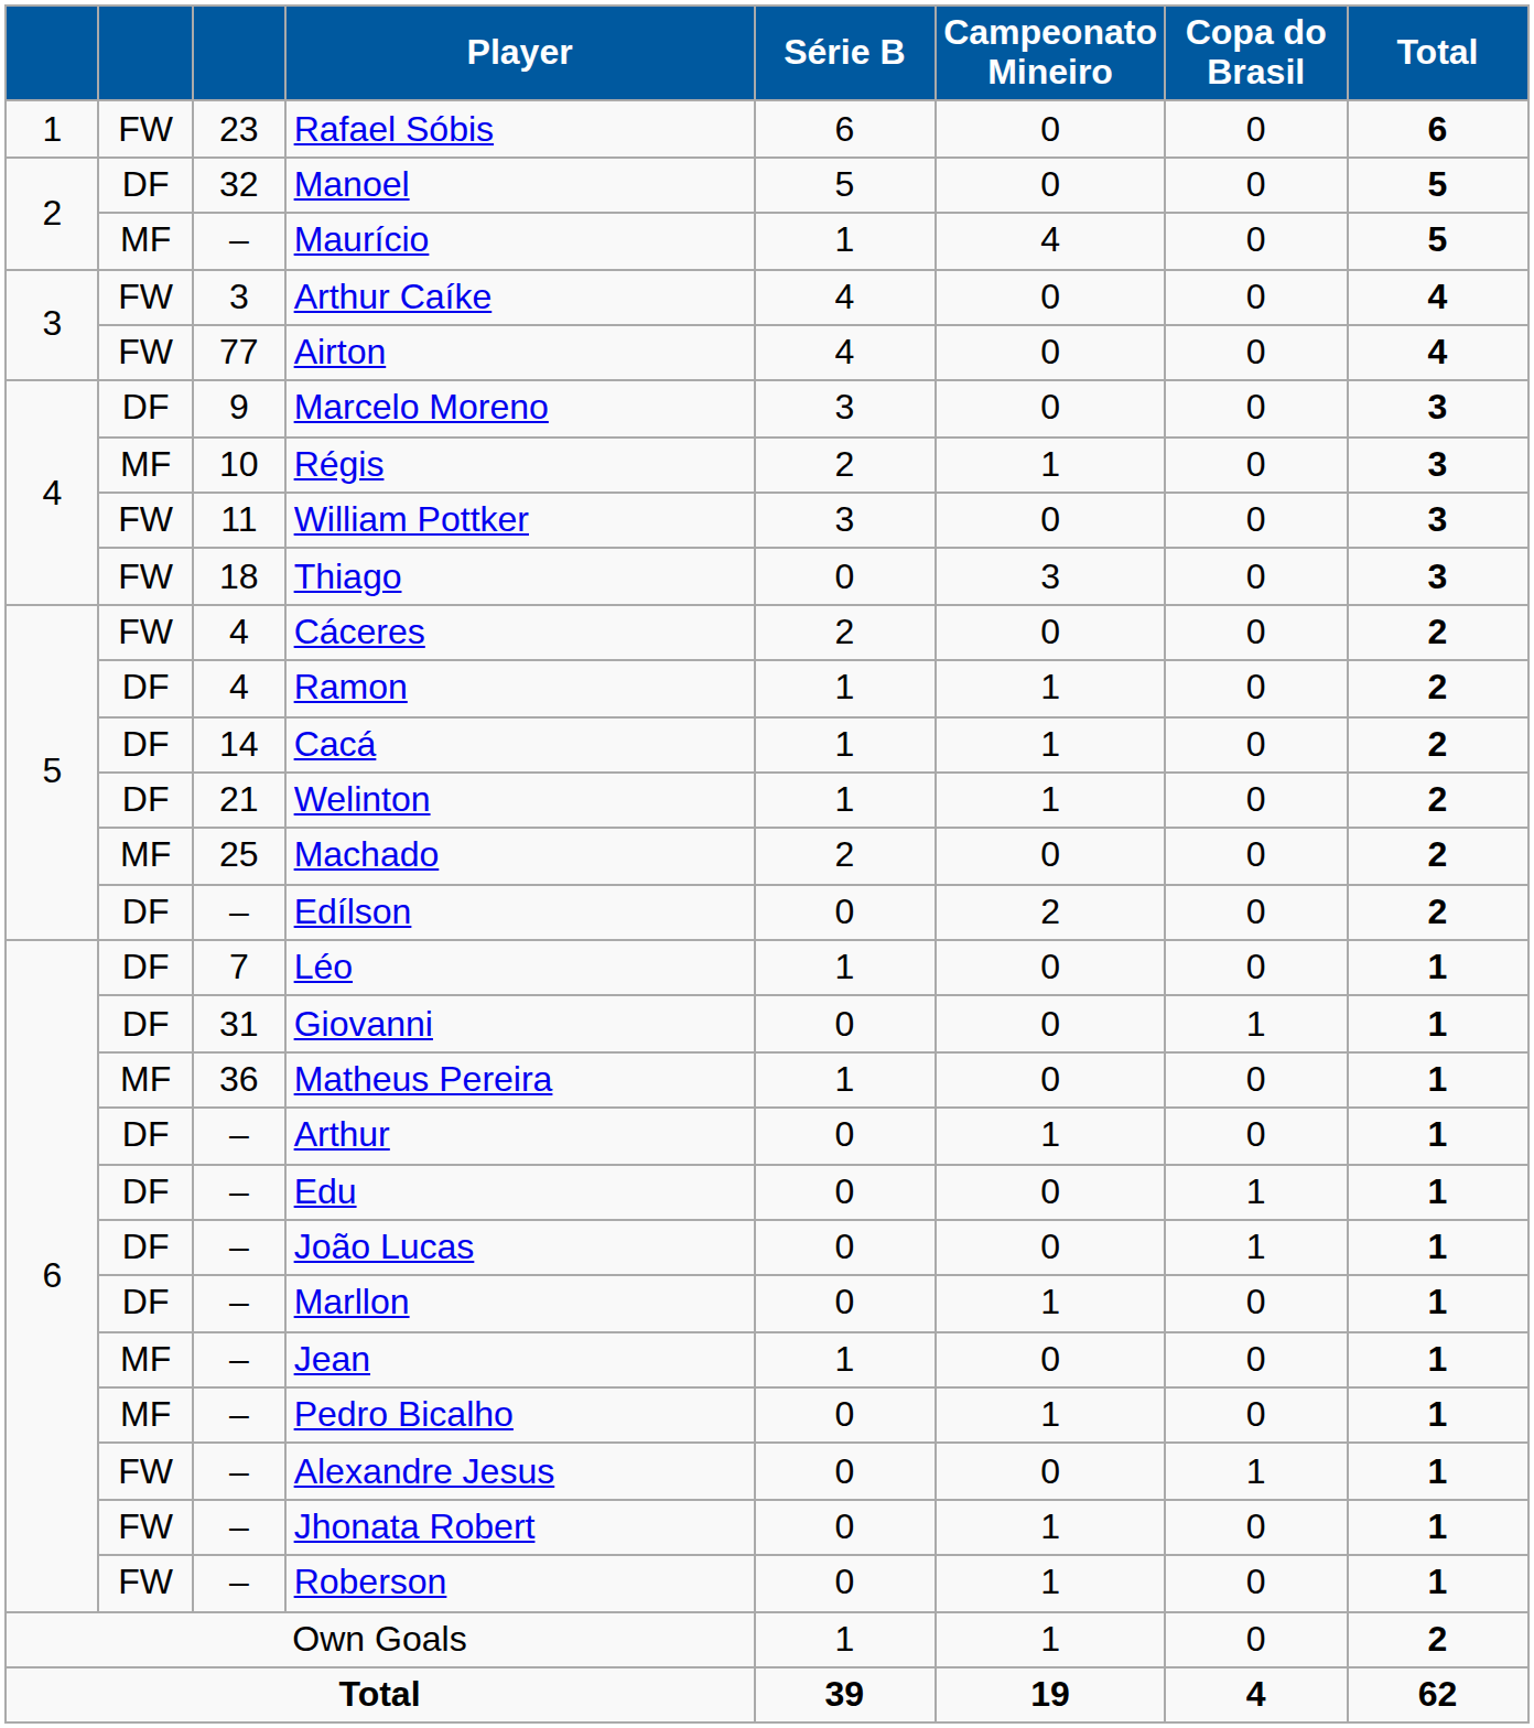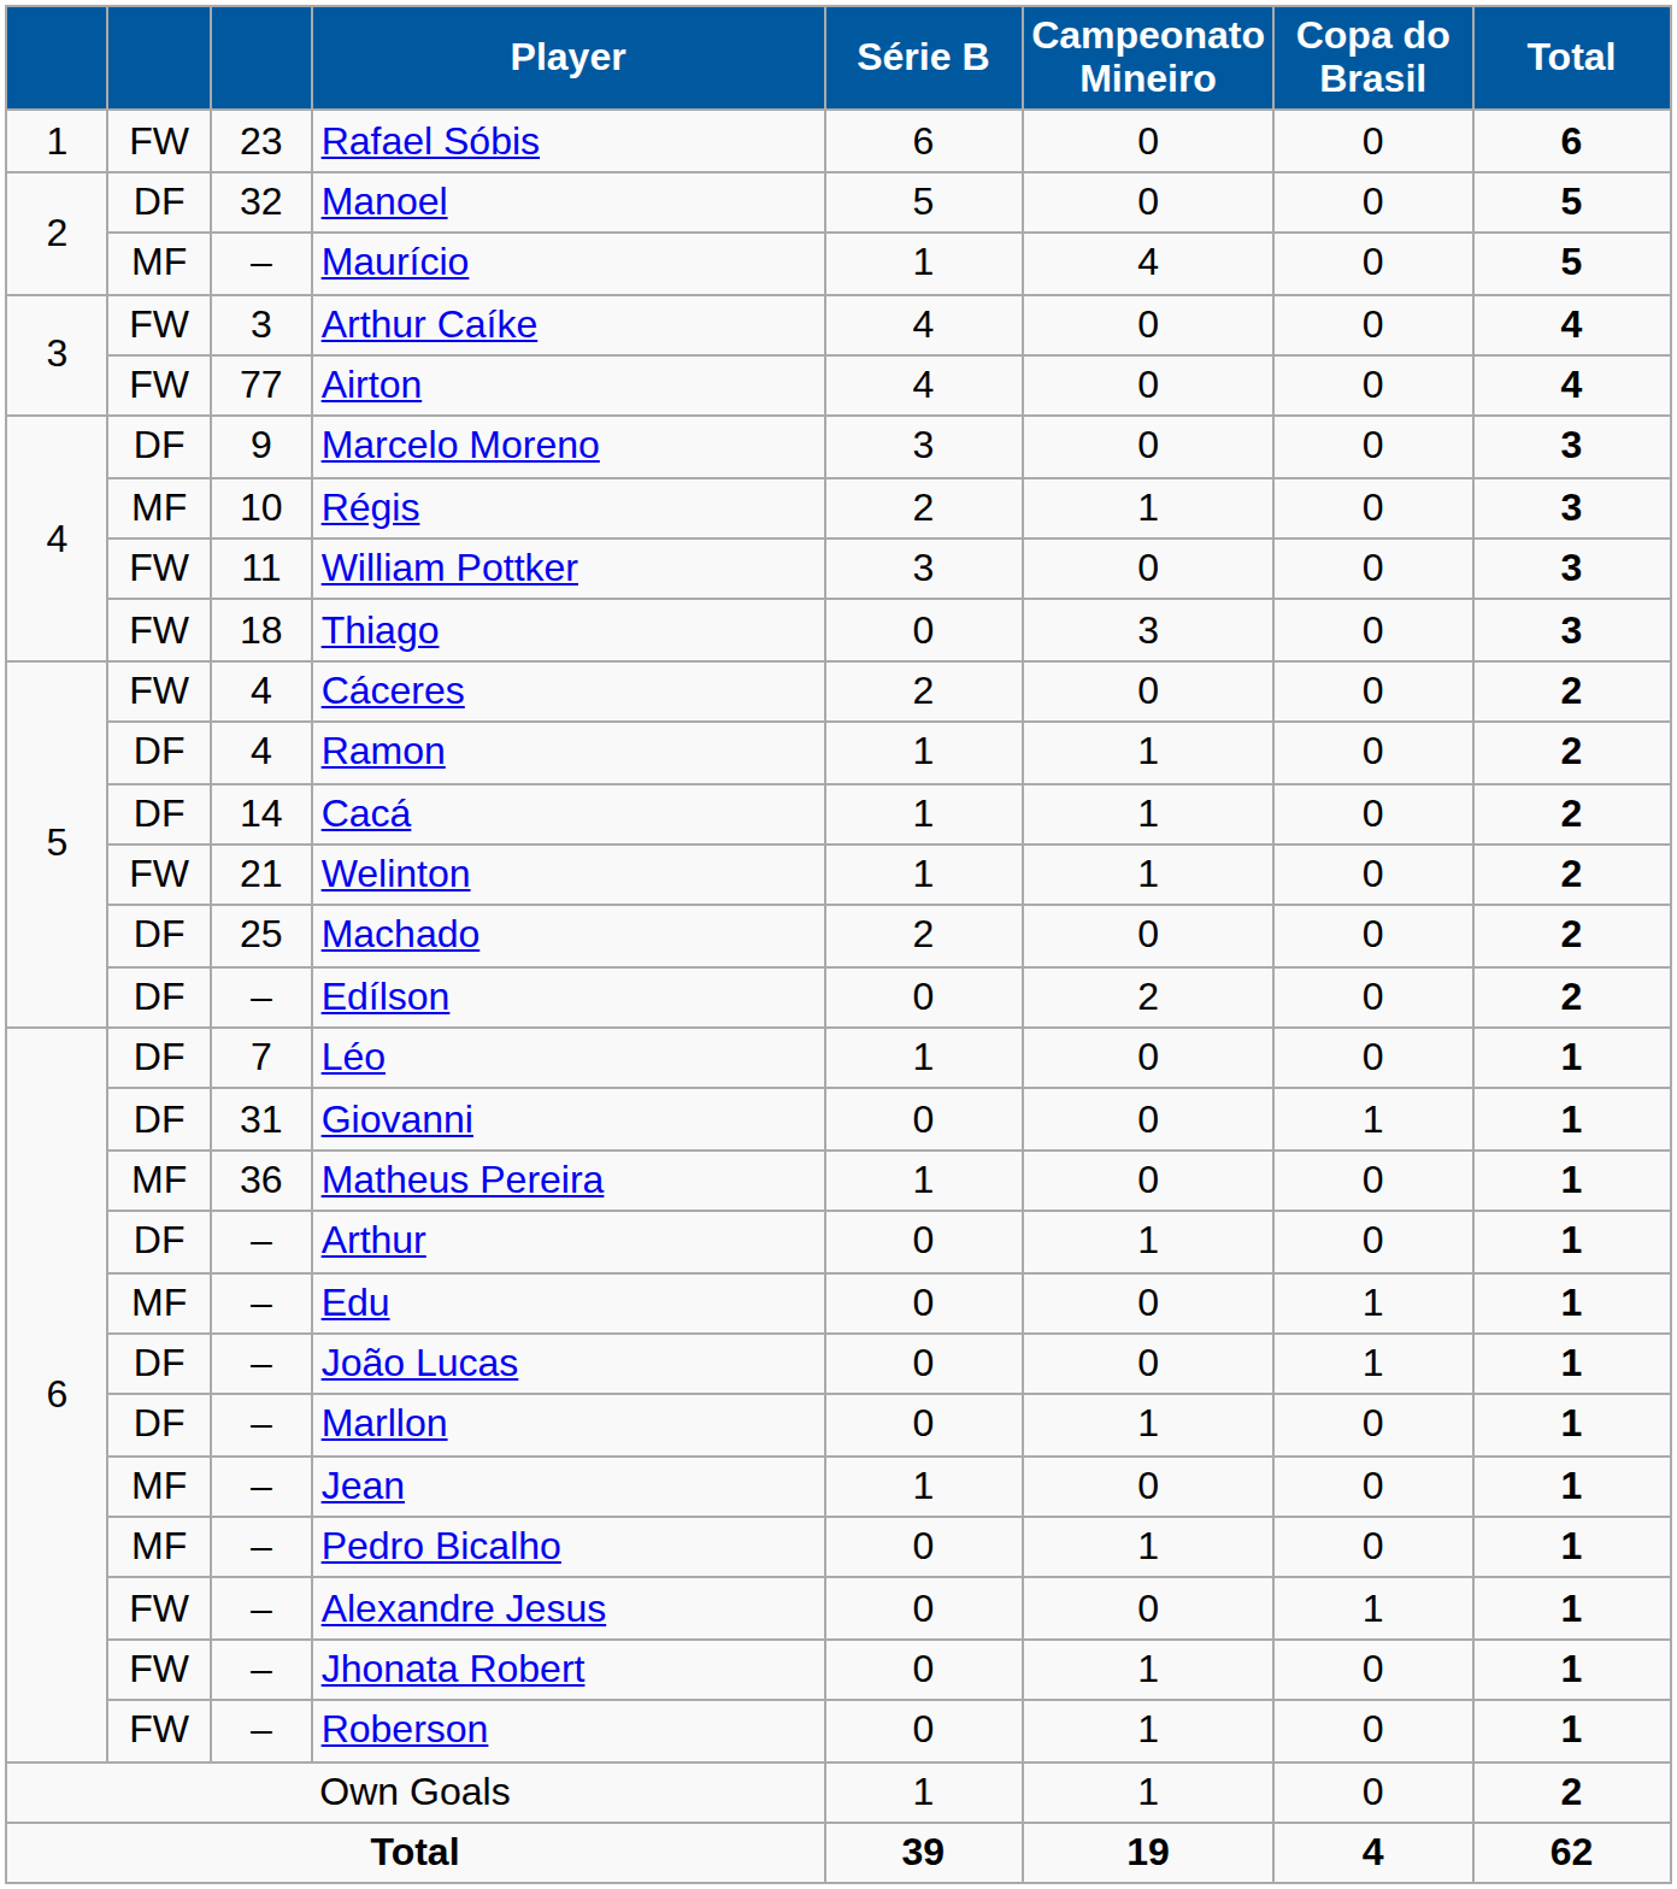Welinton | column 2: DF -> FW
Machado | column 2: MF -> DF
Edu | column 2: DF -> MF
